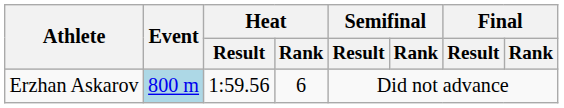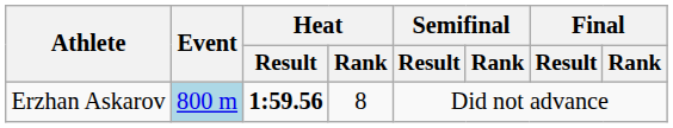Erzhan Askarov | Heat / Result: normal -> bold
Erzhan Askarov | Heat / Rank: 6 -> 8
